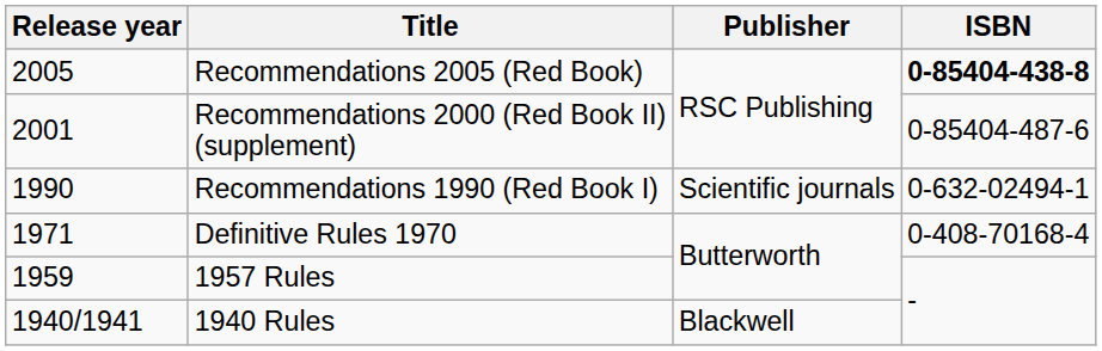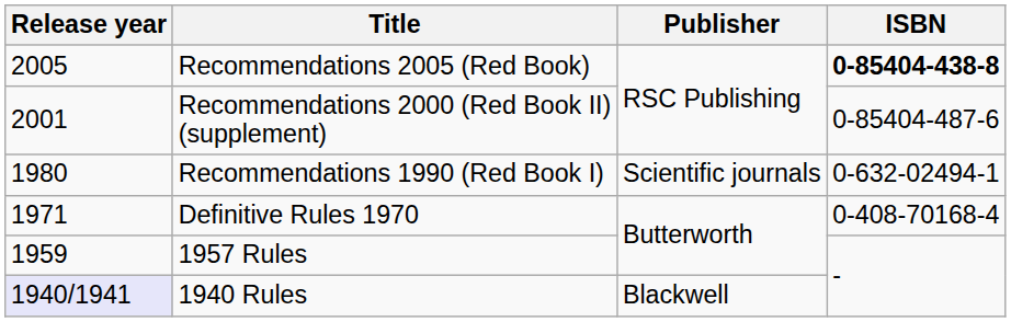Recommendations 1990 (Red Book I) | Release year: 1990 -> 1980
1940 Rules | Release year: no background -> lavender background
